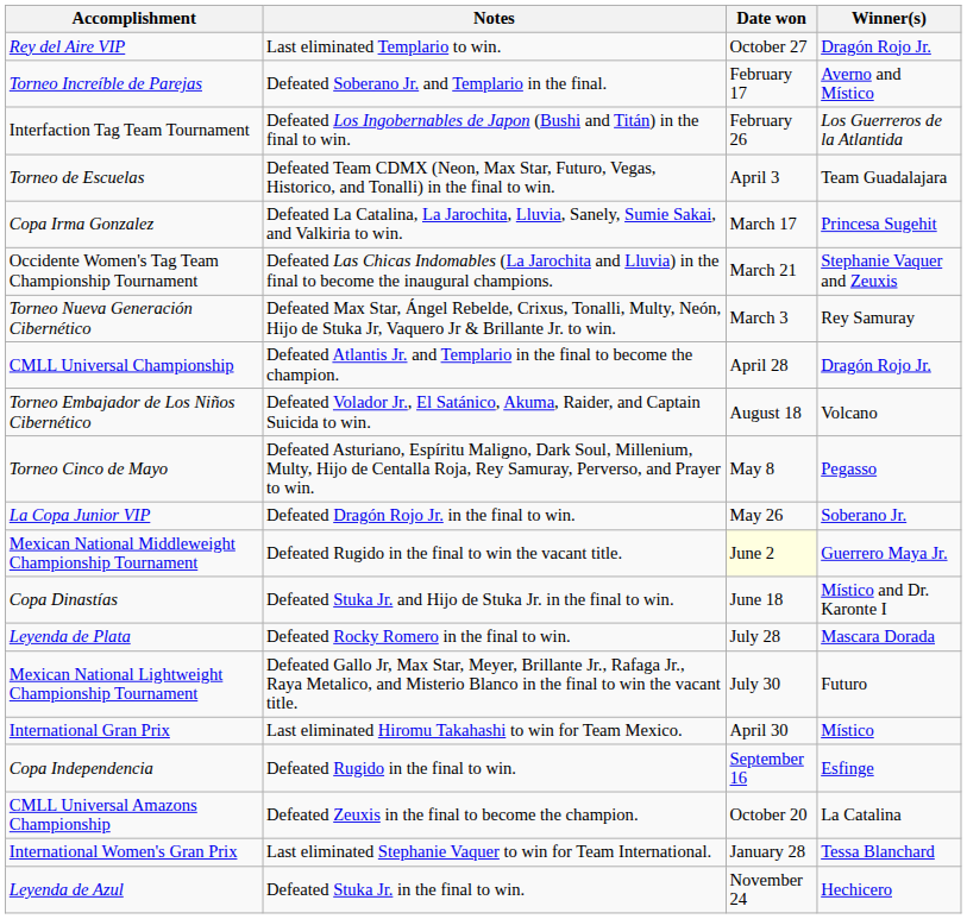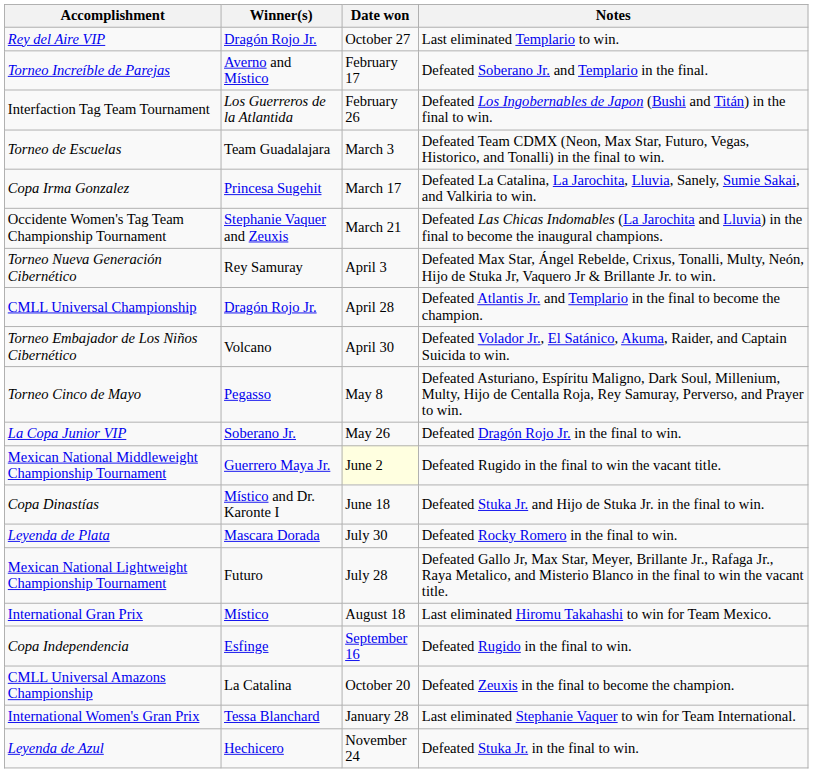columns swapped: Winner(s) <-> Notes
Torneo de Escuelas | Date won: April 3 -> March 3
Torneo Nueva Generación Cibernético | Date won: March 3 -> April 3
Torneo Embajador de Los Niños Cibernético | Date won: August 18 -> April 30
Leyenda de Plata | Date won: July 28 -> July 30
Mexican National Lightweight Championship Tournament | Date won: July 30 -> July 28
International Gran Prix | Date won: April 30 -> August 18
